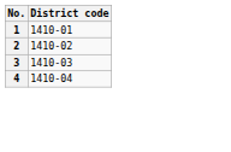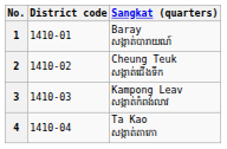+ column: Sangkat (quarters) | Baray សង្កាត់បារាយណ៍ | Cheung Teuk សង្កាត់ជើងទឹក | Kampong Leav សង្កាត់កំពង់លាវ | Ta Kao សង្កាត់តាកោ
